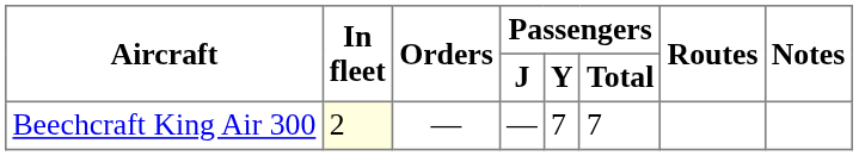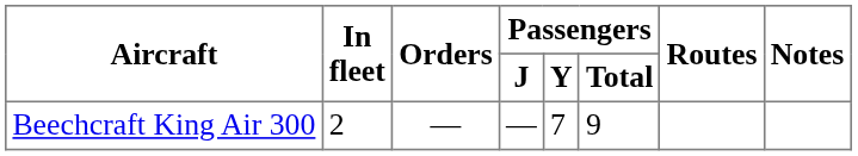Beechcraft King Air 300 | In fleet: lightyellow background -> no background
Beechcraft King Air 300 | Passengers / Total: 7 -> 9
